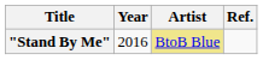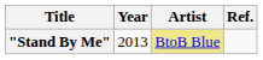"Stand By Me" | Year: 2016 -> 2013
